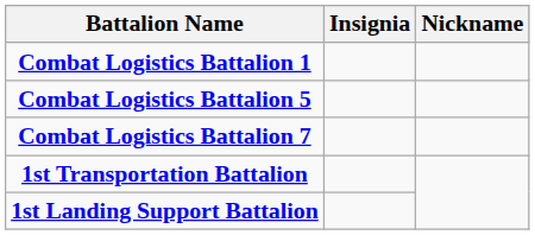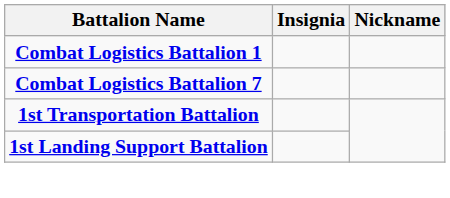- row: Combat Logistics Battalion 5
